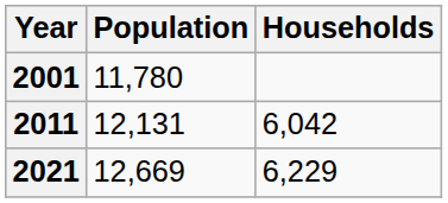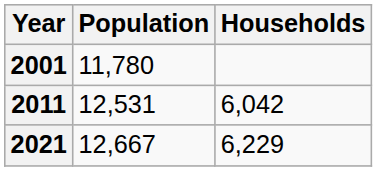2011 | Population: 12,131 -> 12,531
2021 | Population: 12,669 -> 12,667
